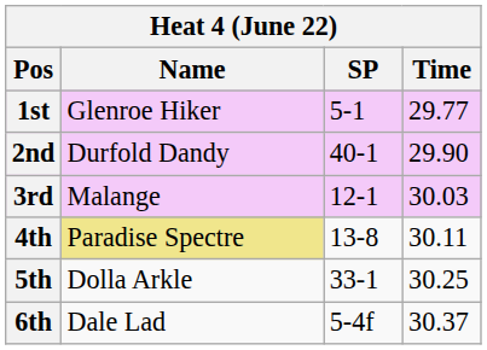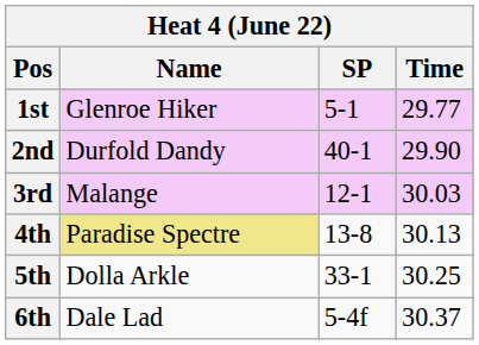4th | Time: 30.11 -> 30.13
